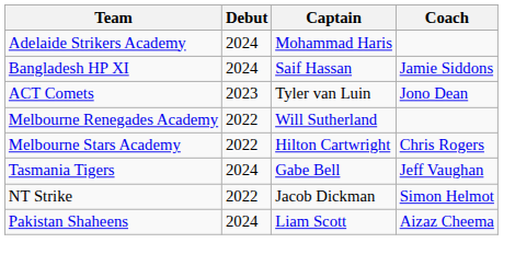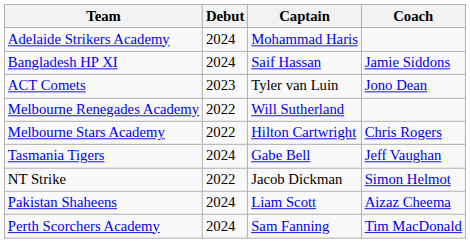+ row: Perth Scorchers Academy | 2024 | Sam Fanning | Tim MacDonald
